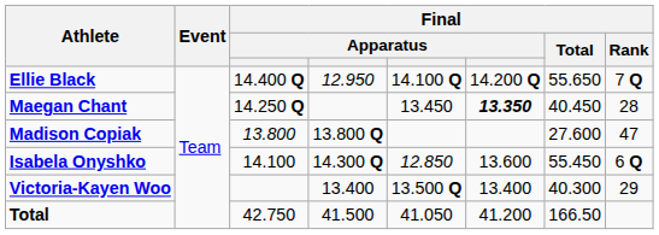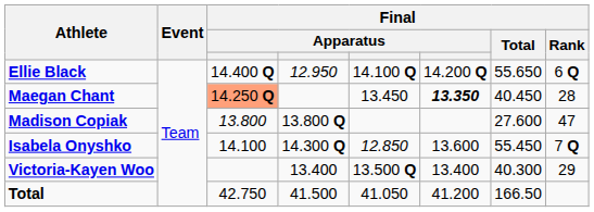Ellie Black | Final / Rank: 7 Q -> 6 Q
Maegan Chant | column 3: no background -> lightsalmon background
Isabela Onyshko | Final / Rank: 6 Q -> 7 Q
